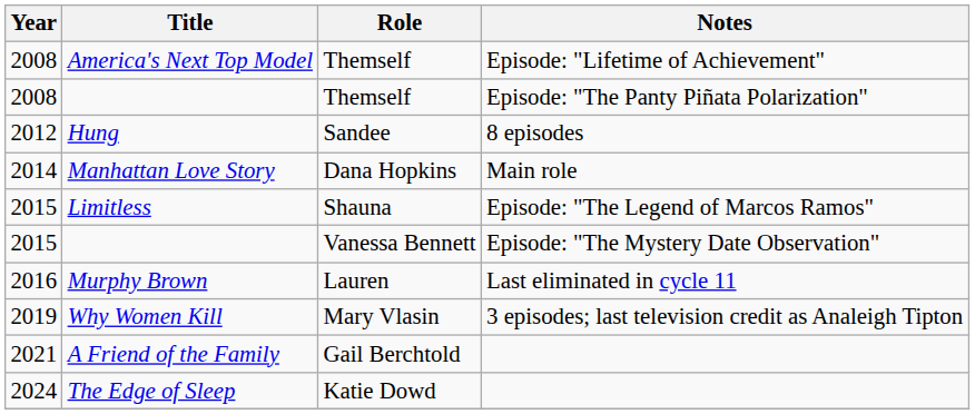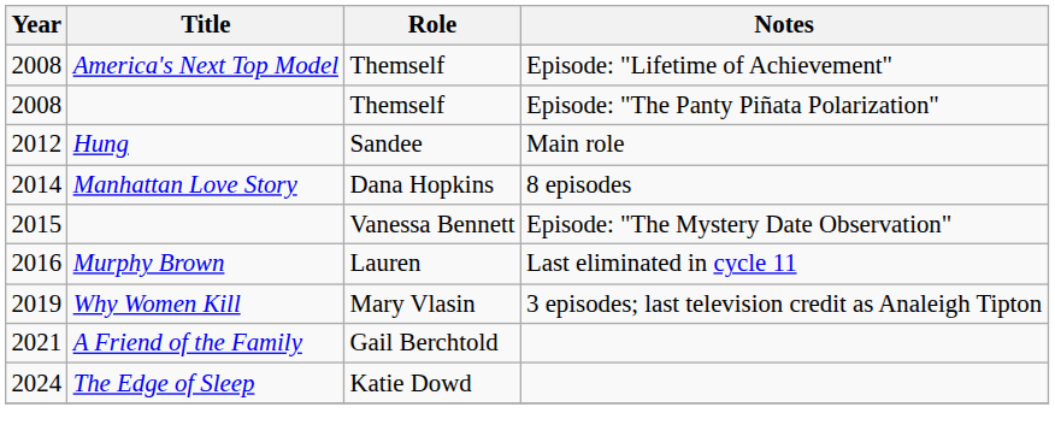Hung | Notes: 8 episodes -> Main role
Manhattan Love Story | Notes: Main role -> 8 episodes
- row: 2015 | Limitless | Shauna | Episode: "The Legend of Marcos Ramos"
